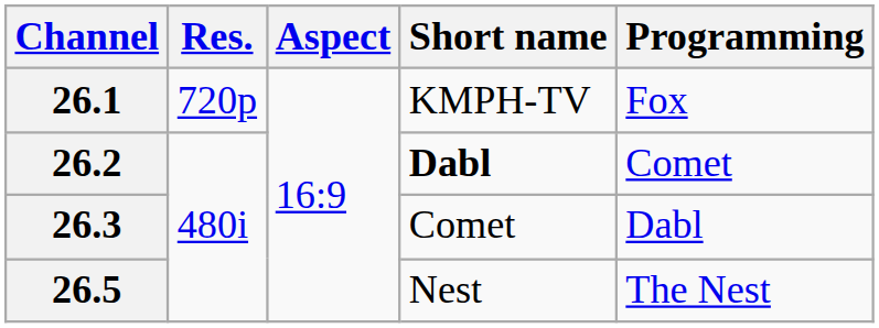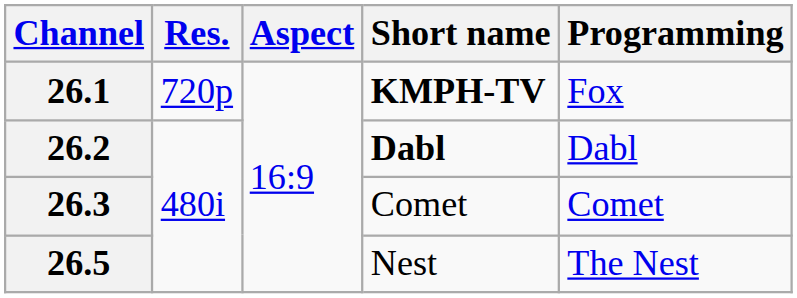26.1 | Short name: normal -> bold
26.2 | Programming: Comet -> Dabl
26.3 | Programming: Dabl -> Comet
